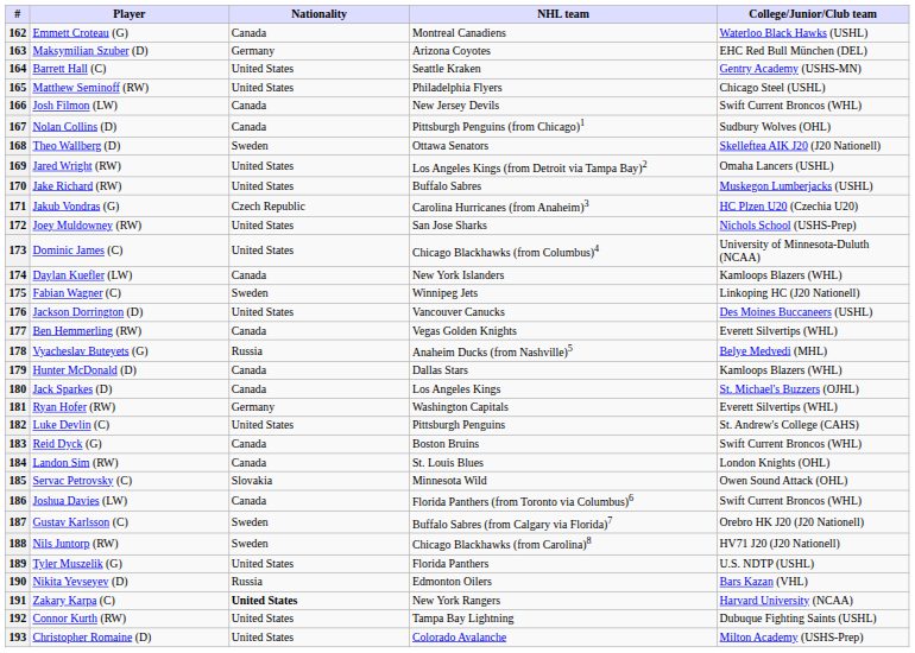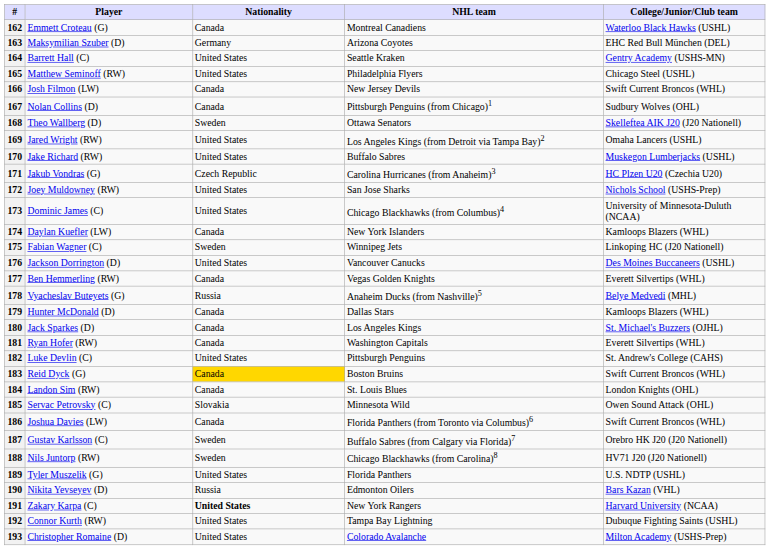181 | Nationality: Germany -> Canada
183 | Nationality: no background -> gold background
